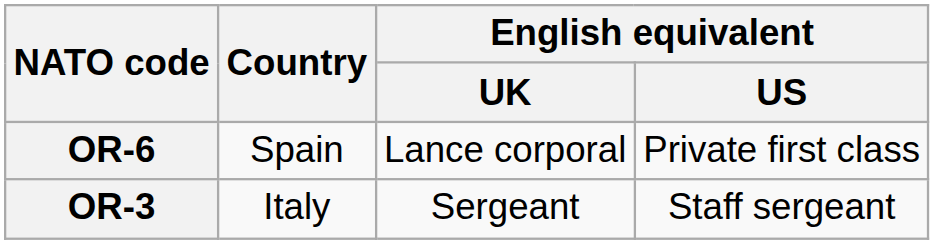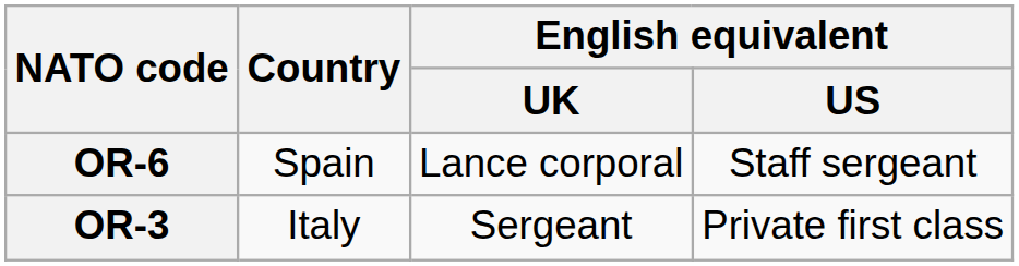OR-6 | English equivalent / US: Private first class -> Staff sergeant
OR-3 | English equivalent / US: Staff sergeant -> Private first class
